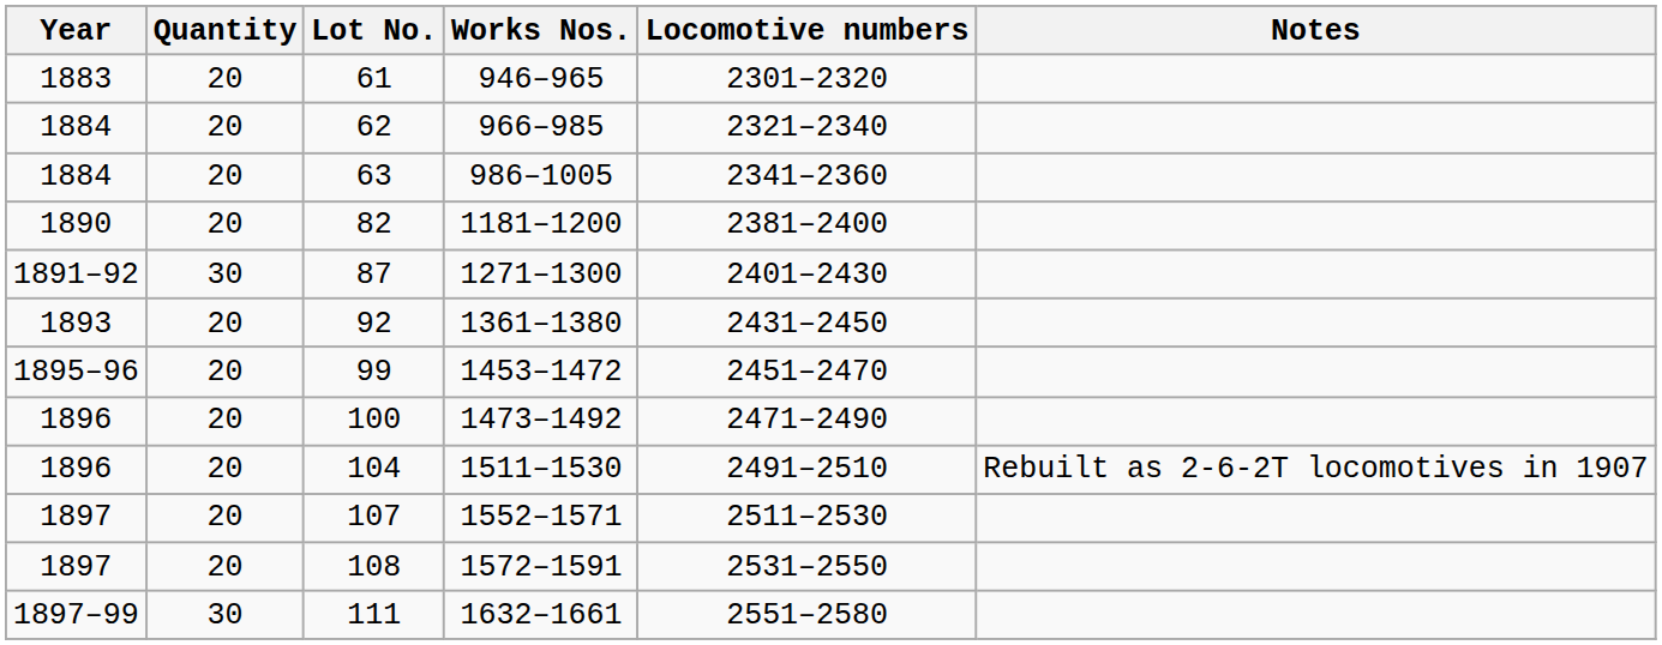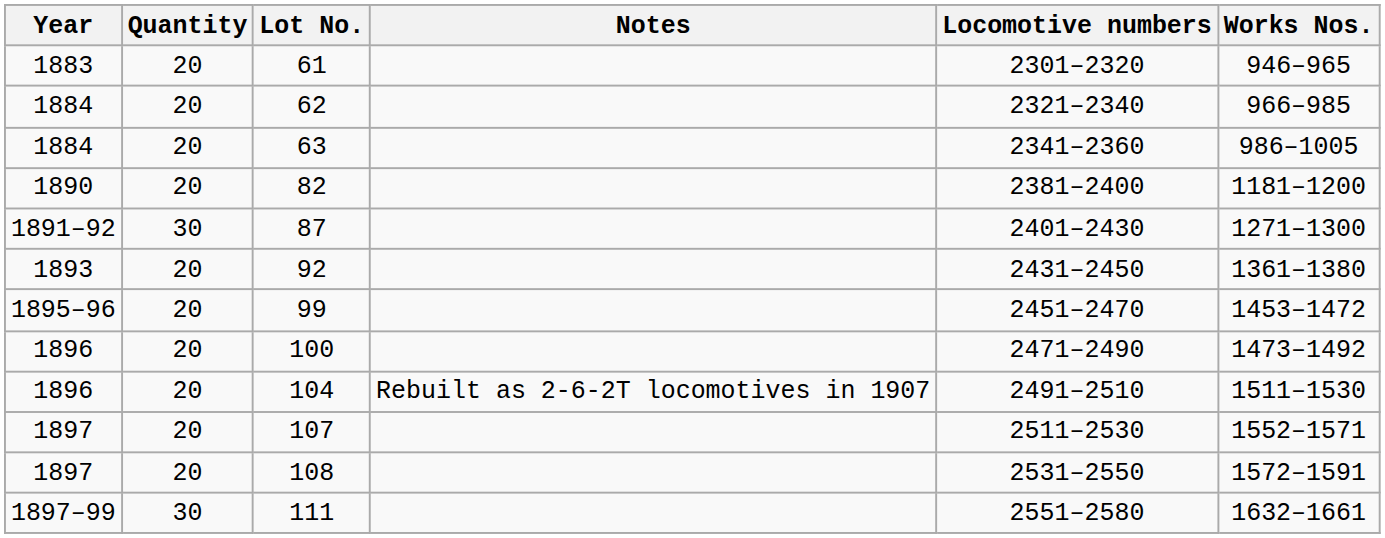columns swapped: Works Nos. <-> Notes
